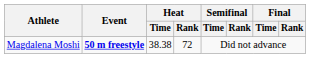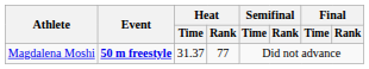Magdalena Moshi | Heat / Time: 38.38 -> 31.37
Magdalena Moshi | Heat / Rank: 72 -> 77
